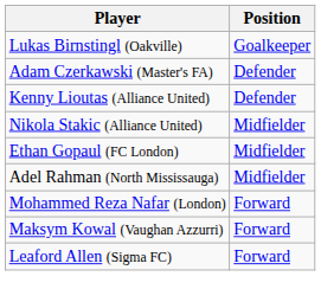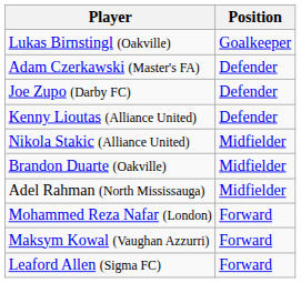+ row: Joe Zupo (Darby FC) | Defender
+ row: Brandon Duarte (Oakville) | Midfielder
- row: Ethan Gopaul (FC London) | Midfielder
